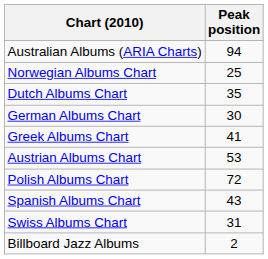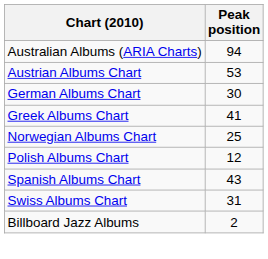rows swapped: Austrian Albums Chart <-> Norwegian Albums Chart
- row: Dutch Albums Chart | 35
Polish Albums Chart | Peak position: 72 -> 12
